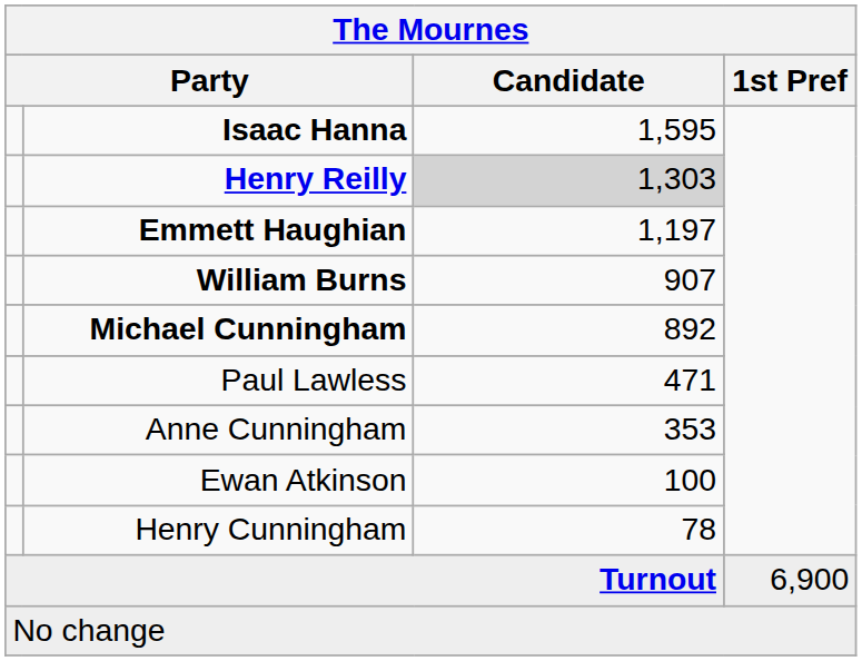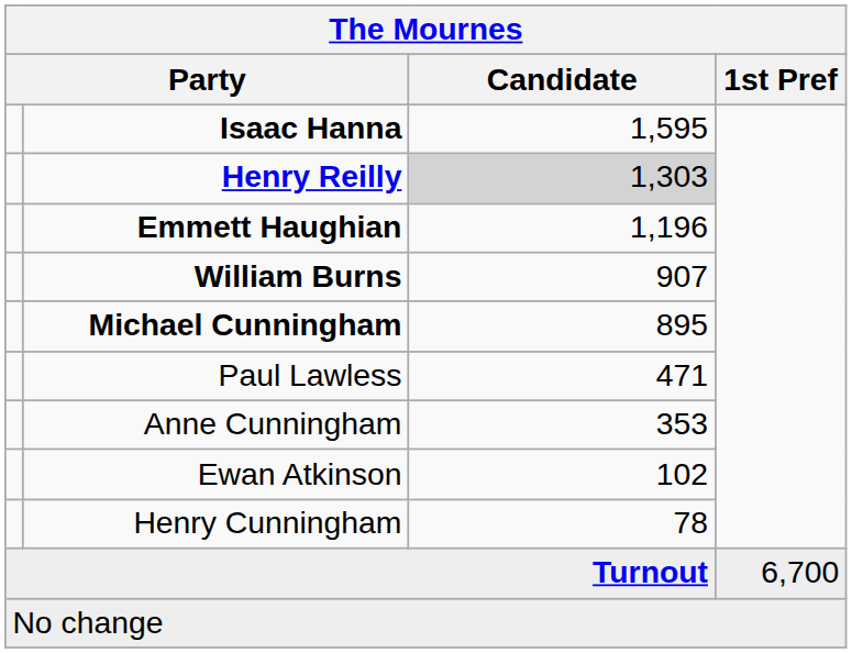Emmett Haughian | Candidate: 1,197 -> 1,196
Michael Cunningham | Candidate: 892 -> 895
Ewan Atkinson | Candidate: 100 -> 102
Turnout | 1st Pref: 6,900 -> 6,700
